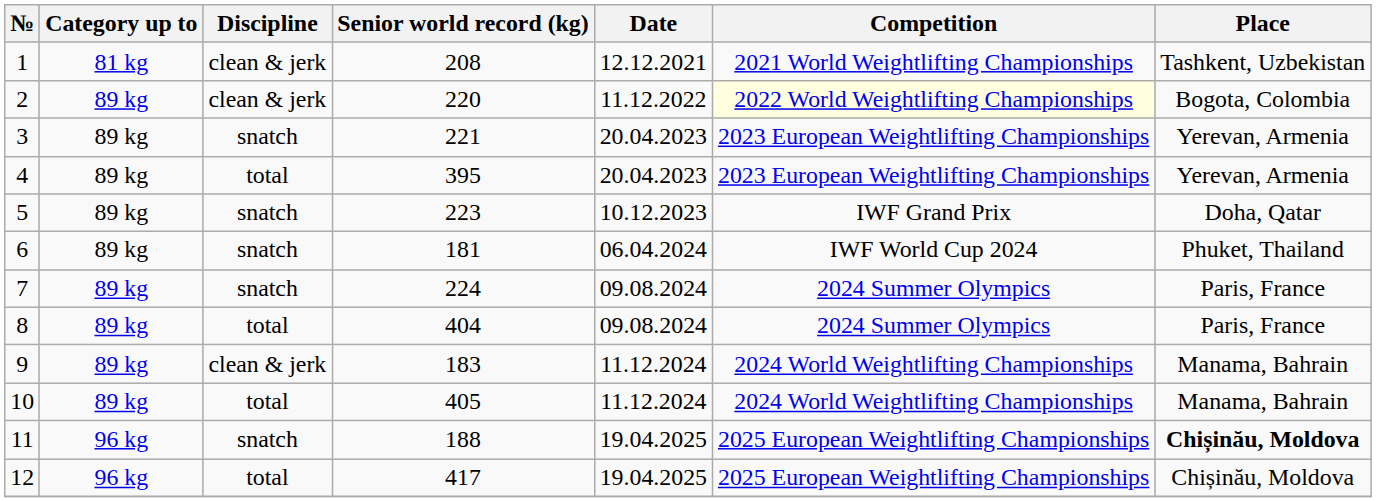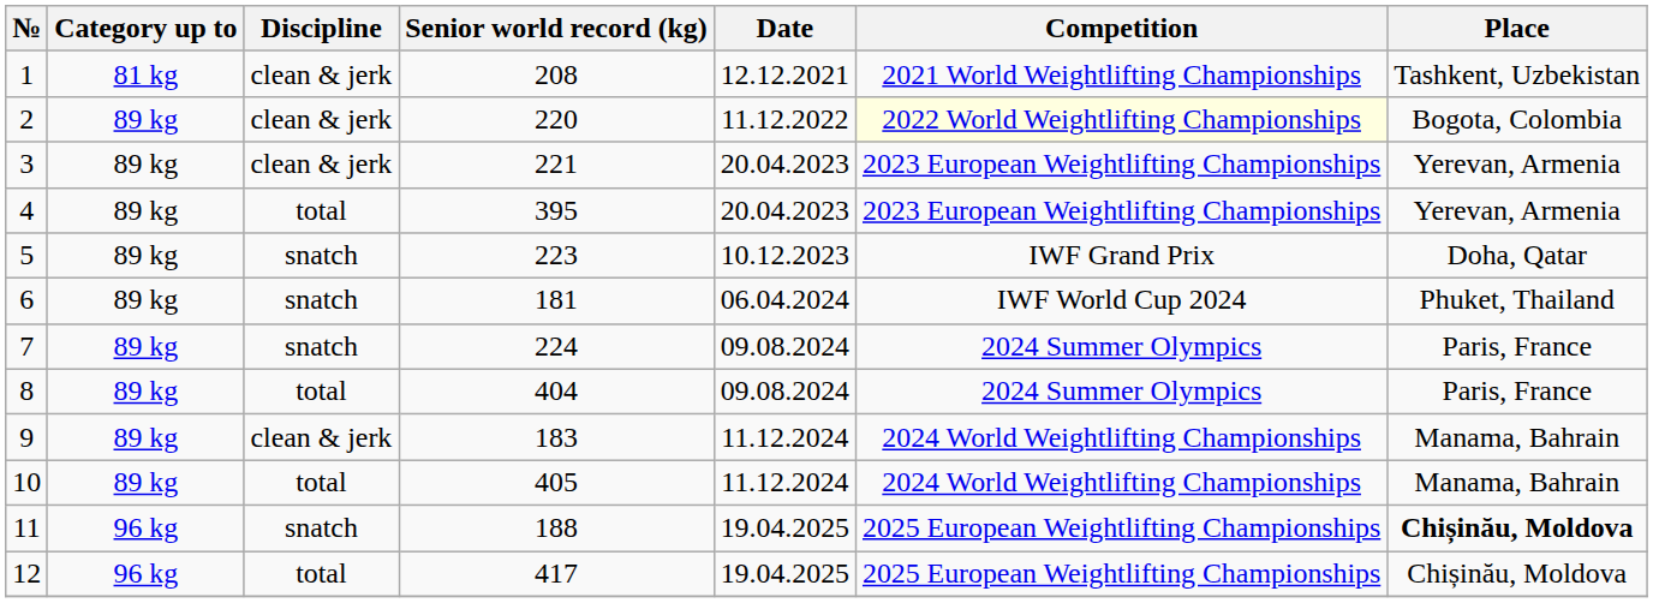3 | Discipline: snatch -> clean & jerk
